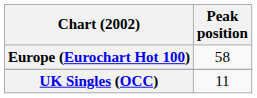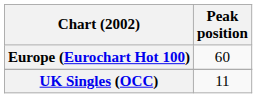Europe (Eurochart Hot 100) | Peak position: 58 -> 60
